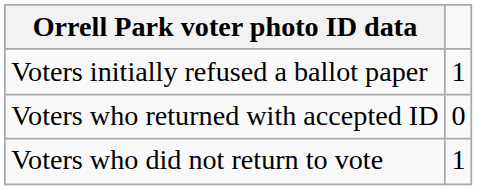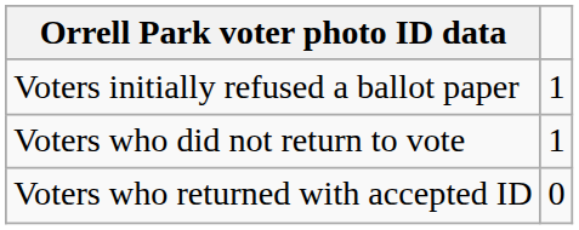rows swapped: Voters who returned with accepted ID <-> Voters who did not return to vote
